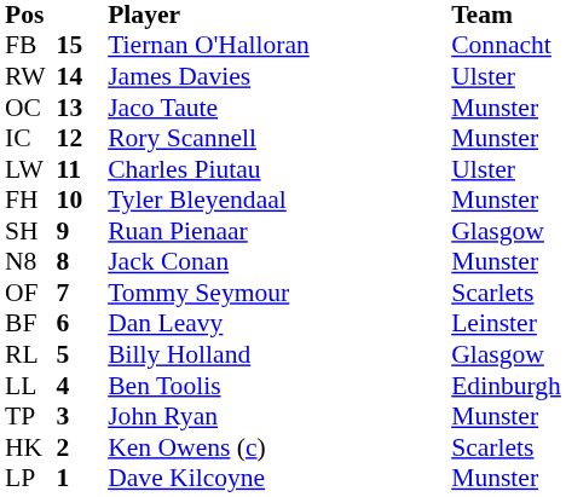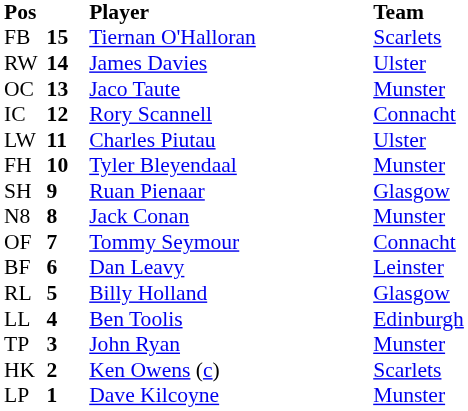FB | Team: Connacht -> Scarlets
IC | Team: Munster -> Connacht
OF | Team: Scarlets -> Connacht
